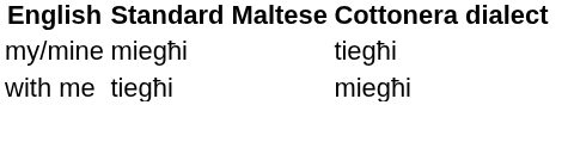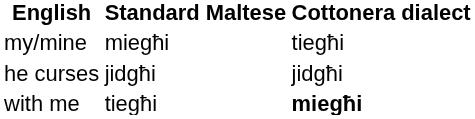+ row: he curses | jidgħi | jidgħi
with me | Cottonera dialect: normal -> bold
